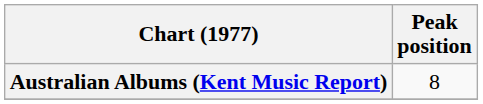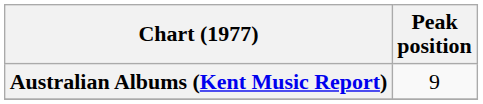Australian Albums (Kent Music Report) | Peak position: 8 -> 9
